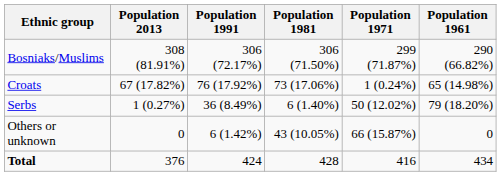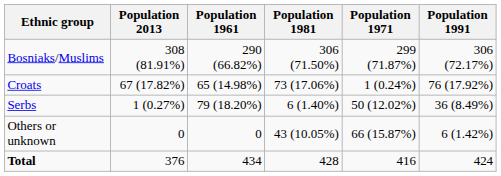columns swapped: Population 1991 <-> Population 1961
